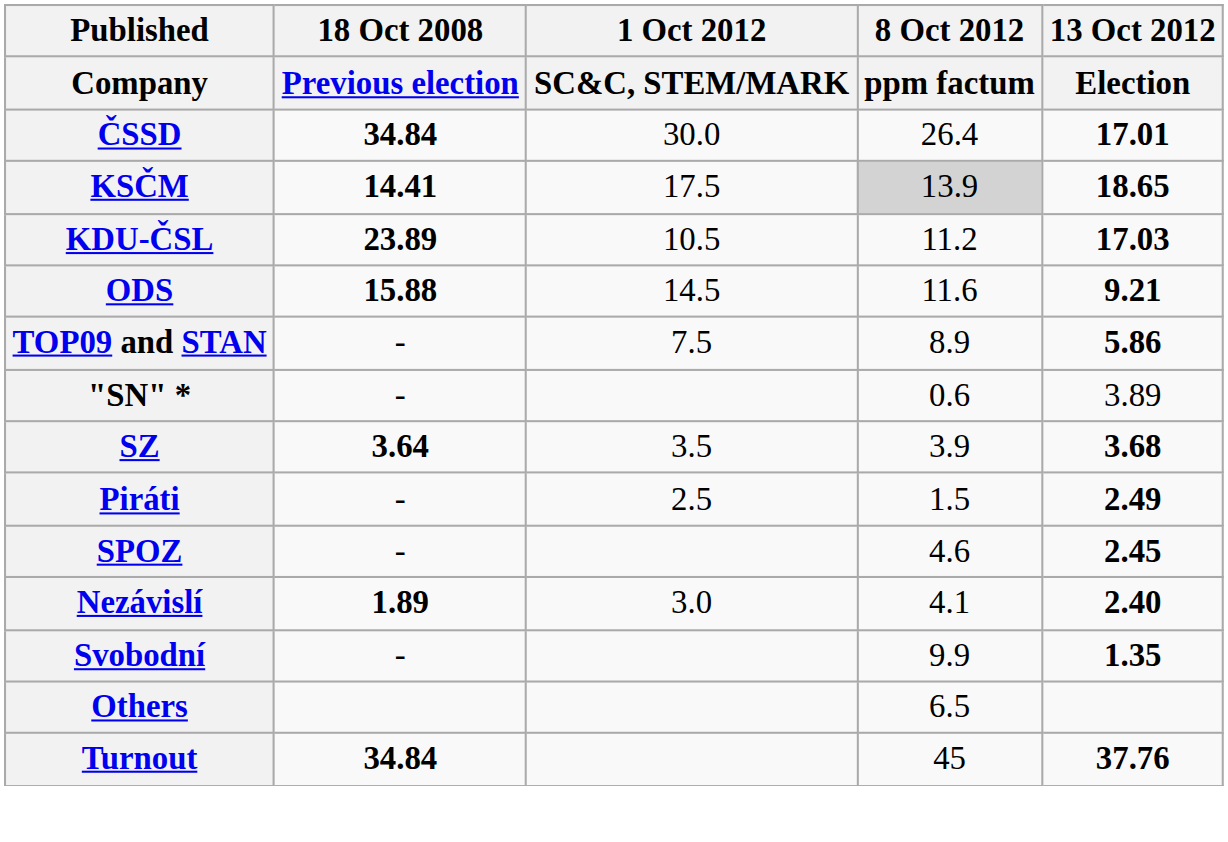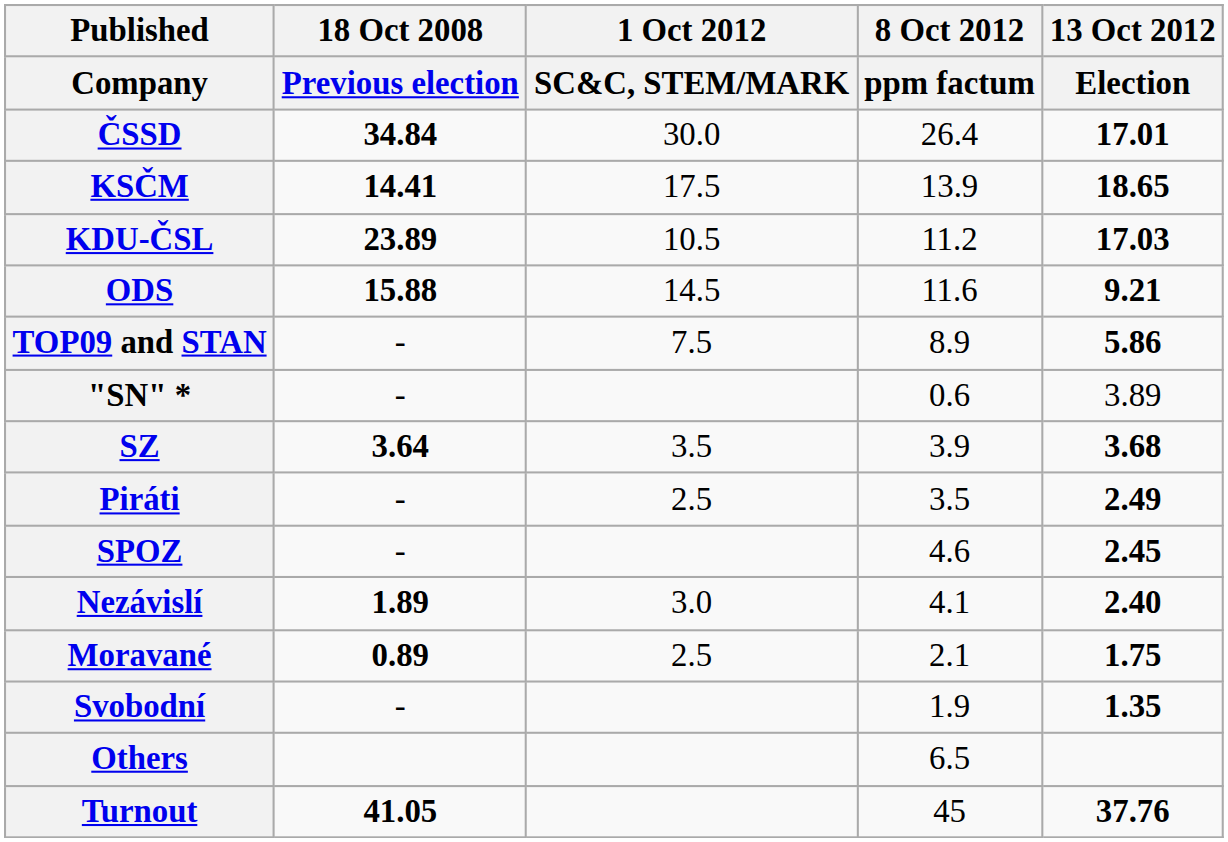KSČM | 8 Oct 2012 / ppm factum: lightgrey background -> no background
Piráti | 8 Oct 2012 / ppm factum: 1.5 -> 3.5
+ row: Moravané | 0.89 | 2.5 | 2.1 | 1.75
Svobodní | 8 Oct 2012 / ppm factum: 9.9 -> 1.9
Turnout | 18 Oct 2008 / Previous election: 34.84 -> 41.05
